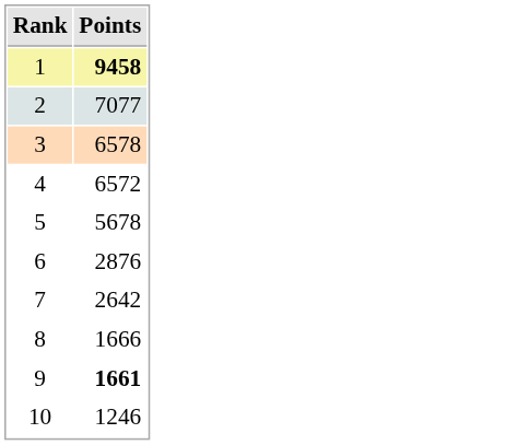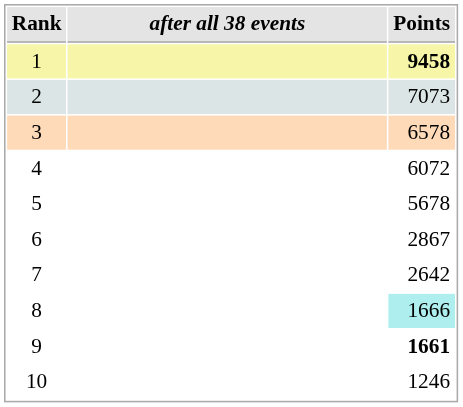+ column: after all 38 events
2 | Points: 7077 -> 7073
4 | Points: 6572 -> 6072
6 | Points: 2876 -> 2867
8 | Points: no background -> paleturquoise background
